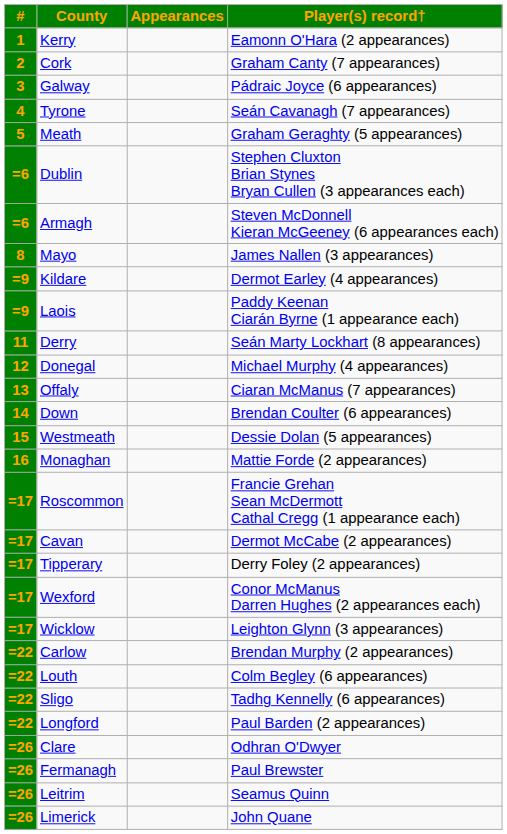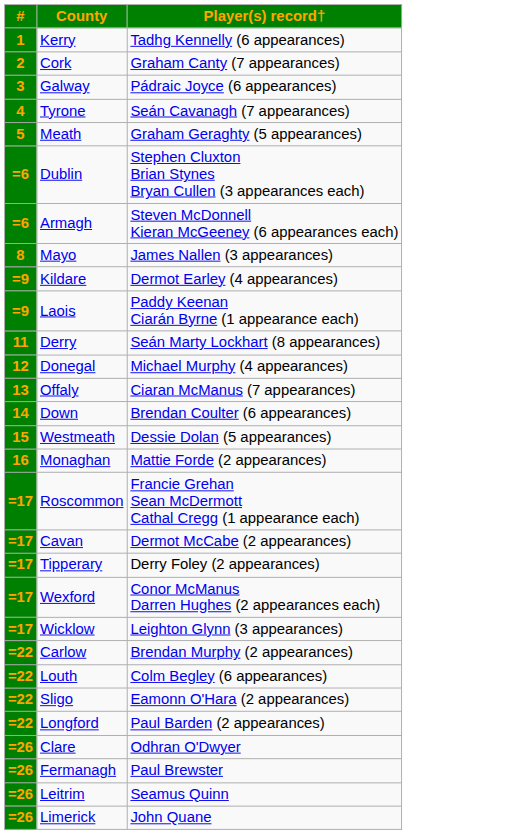- column: Appearances
Kerry | Player(s) record†: Eamonn O'Hara (2 appearances) -> Tadhg Kennelly (6 appearances)
Sligo | Player(s) record†: Tadhg Kennelly (6 appearances) -> Eamonn O'Hara (2 appearances)
